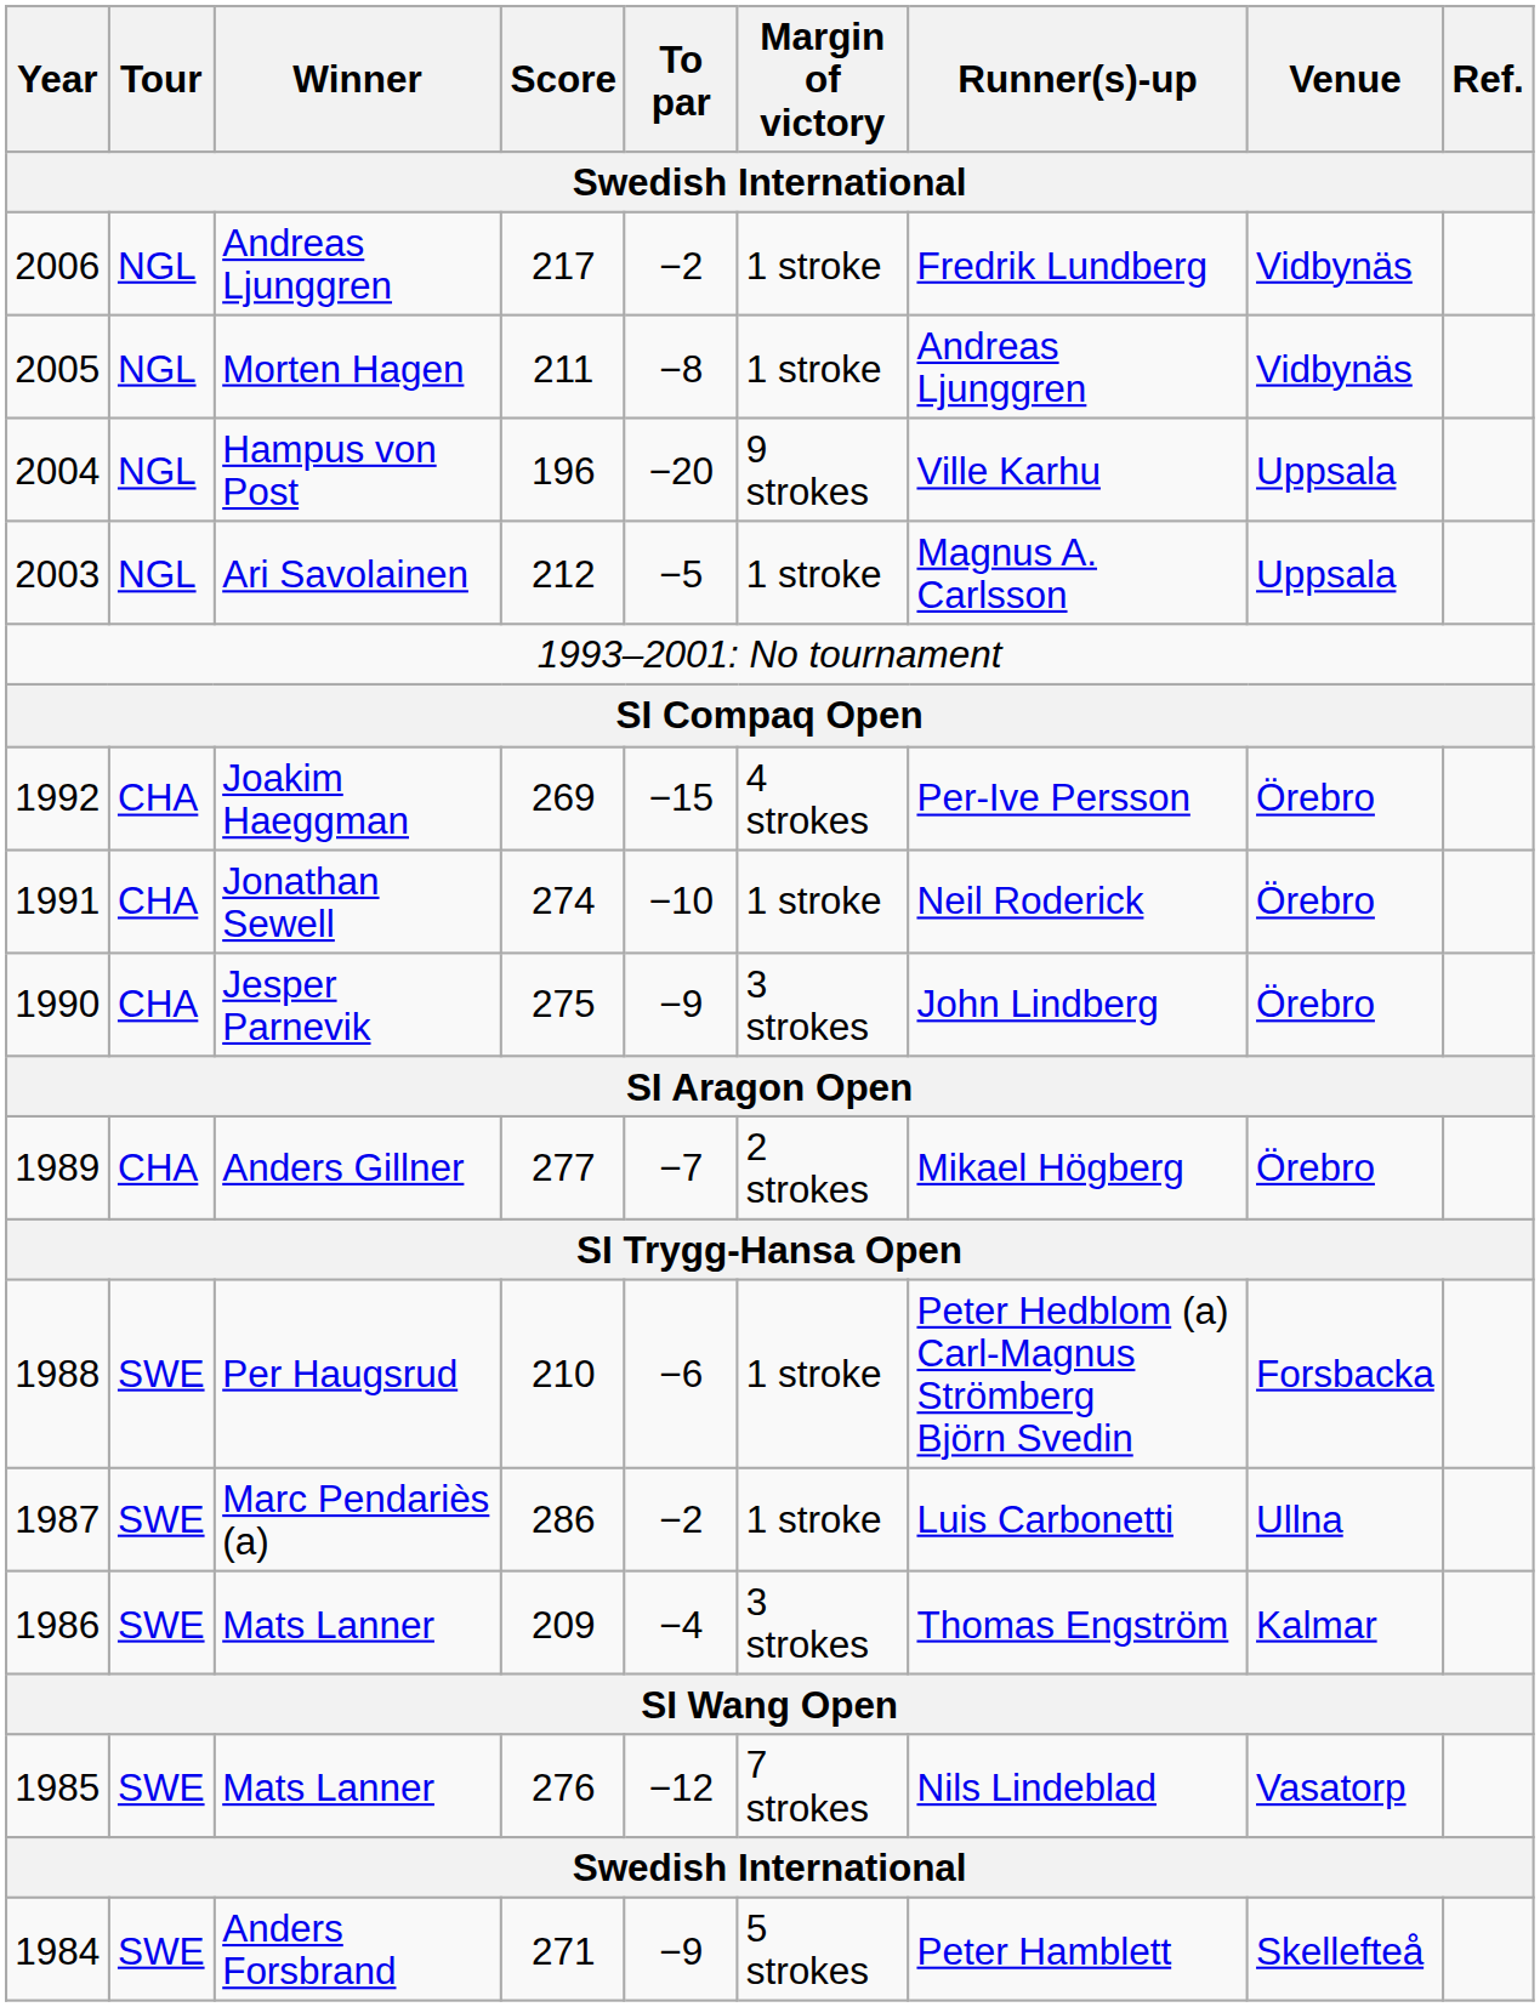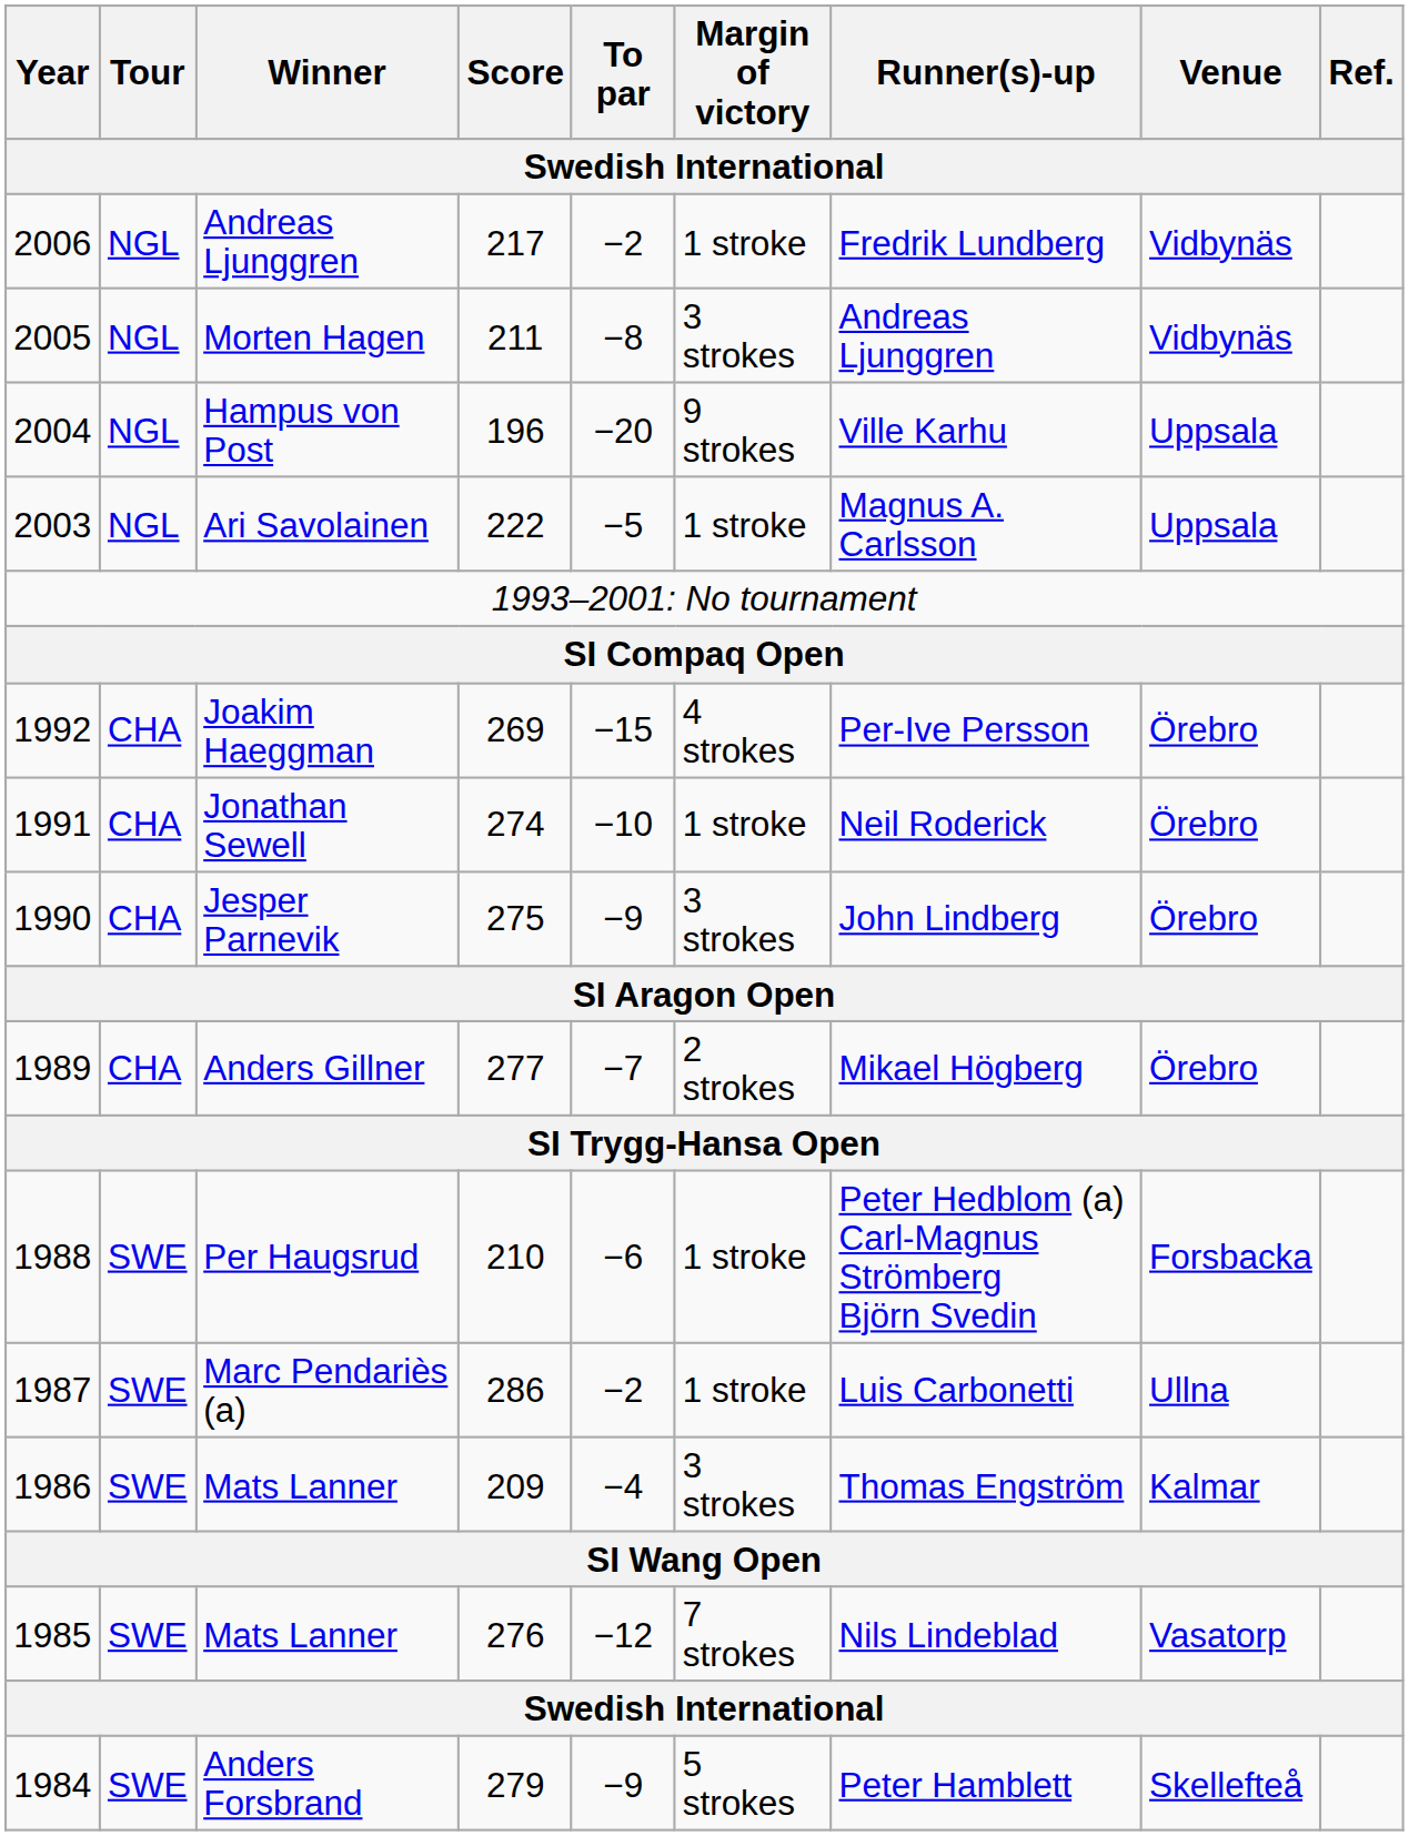Morten Hagen | Margin of victory: 1 stroke -> 3 strokes
Ari Savolainen | Score: 212 -> 222
Anders Forsbrand | Score: 271 -> 279
